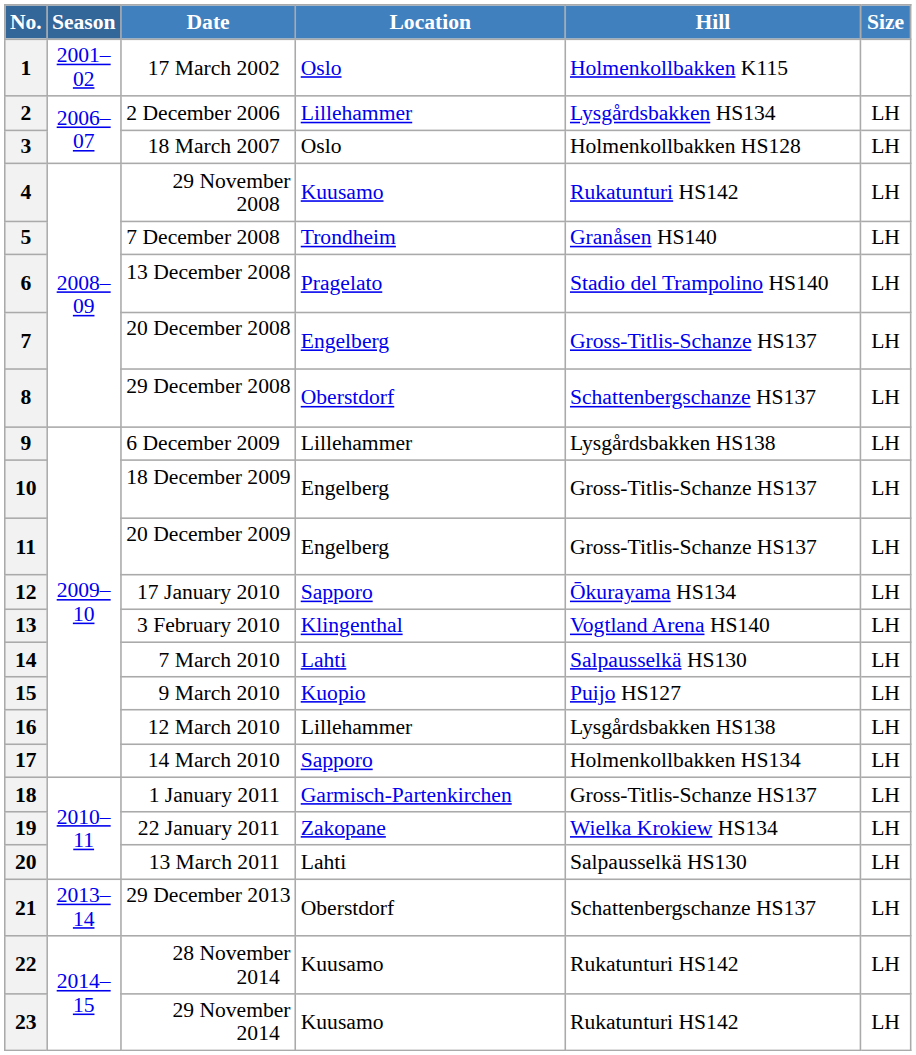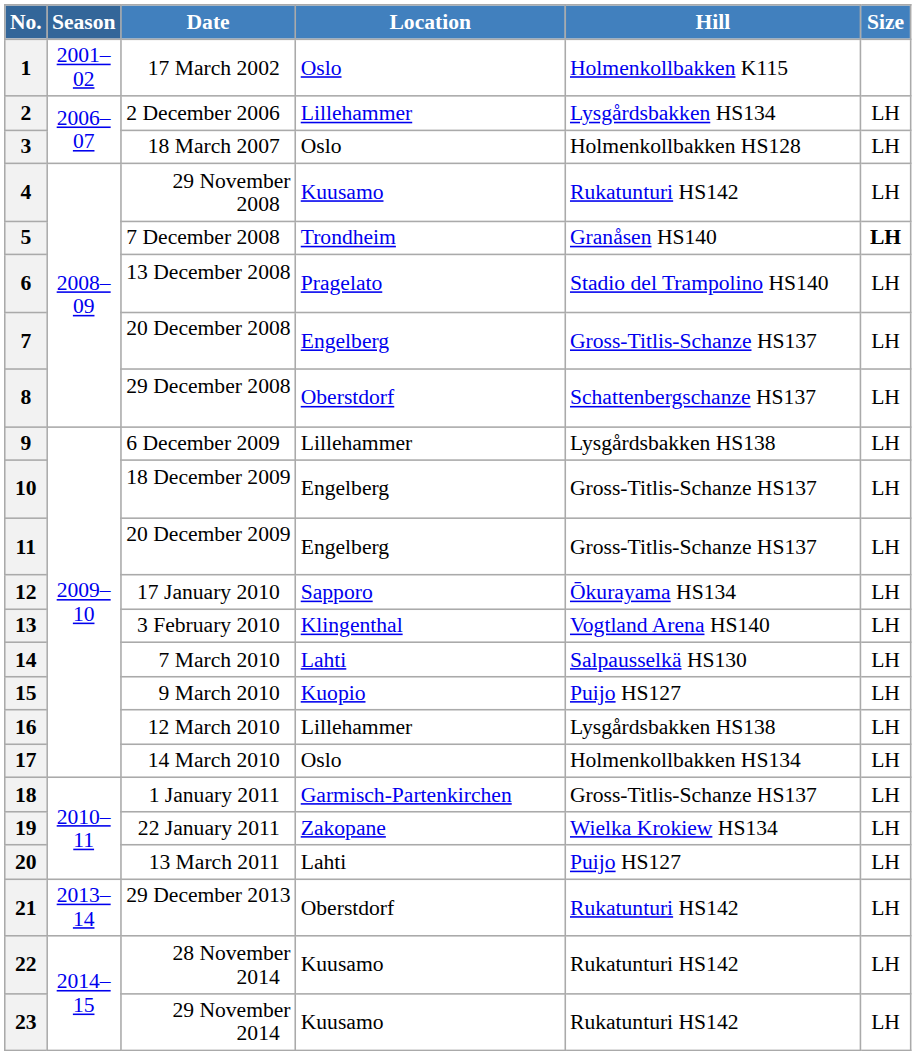5 | Size: normal -> bold
17 | Location: Sapporo -> Oslo
20 | Hill: Salpausselkä HS130 -> Puijo HS127
21 | Hill: Schattenbergschanze HS137 -> Rukatunturi HS142
